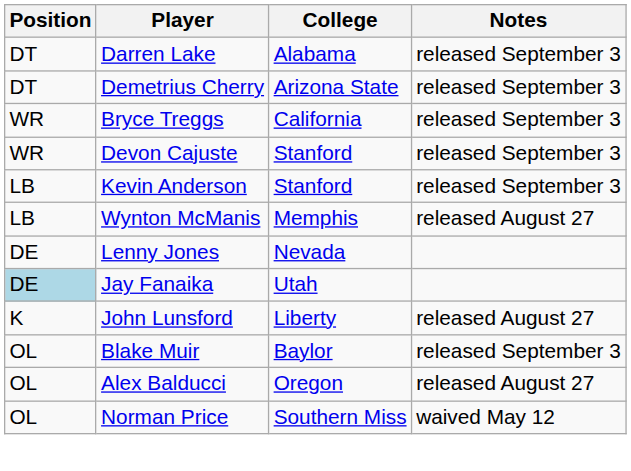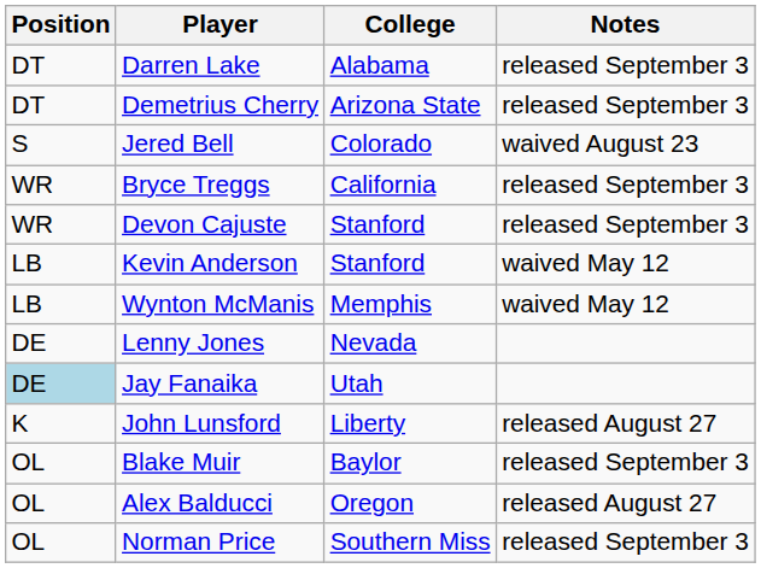+ row: S | Jered Bell | Colorado | waived August 23
Kevin Anderson | Notes: released September 3 -> waived May 12
Wynton McManis | Notes: released August 27 -> waived May 12
Norman Price | Notes: waived May 12 -> released September 3
